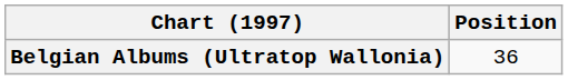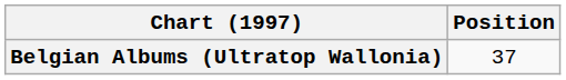Belgian Albums (Ultratop Wallonia) | Position: 36 -> 37
